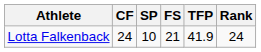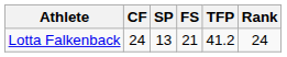Lotta Falkenback | SP: 10 -> 13
Lotta Falkenback | TFP: 41.9 -> 41.2
